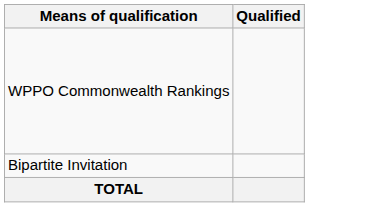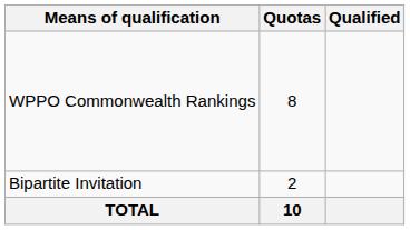+ column: Quotas | 8 | 2 | 10
